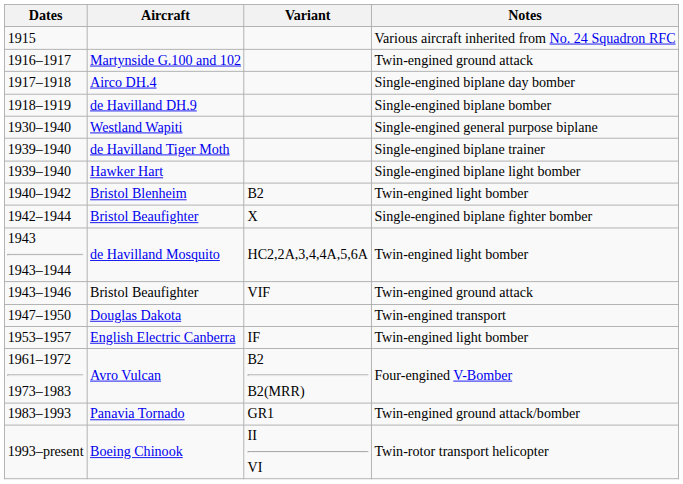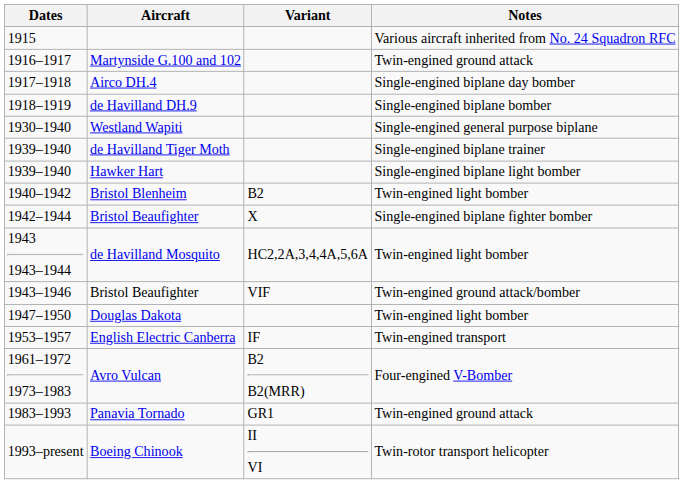1943–1946 / Bristol Beaufighter | Notes: Twin-engined ground attack -> Twin-engined ground attack/bomber
Douglas Dakota | Notes: Twin-engined transport -> Twin-engined light bomber
English Electric Canberra | Notes: Twin-engined light bomber -> Twin-engined transport
Panavia Tornado | Notes: Twin-engined ground attack/bomber -> Twin-engined ground attack
